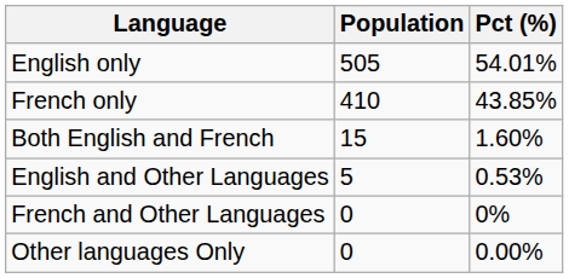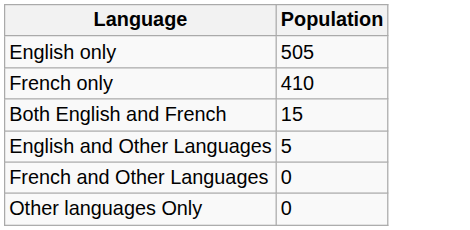- column: Pct (%) | 54.01% | 43.85% | 1.60% | 0.53% | 0% | 0.00%
